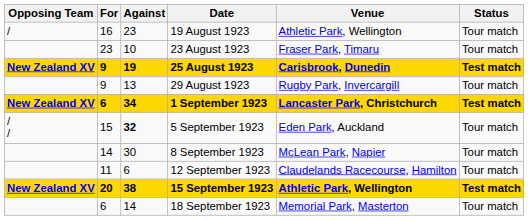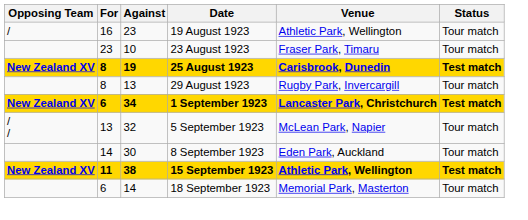25 August 1923 | For: 9 -> 8
29 August 1923 | For: 9 -> 8
5 September 1923 | For: 15 -> 13
5 September 1923 | Against: bold -> normal
5 September 1923 | Venue: Eden Park, Auckland -> McLean Park, Napier
8 September 1923 | Venue: McLean Park, Napier -> Eden Park, Auckland
- row: 11 | 6 | 12 September 1923 | Claudelands Racecourse, Hamilton | Tour match
15 September 1923 | For: 20 -> 11
